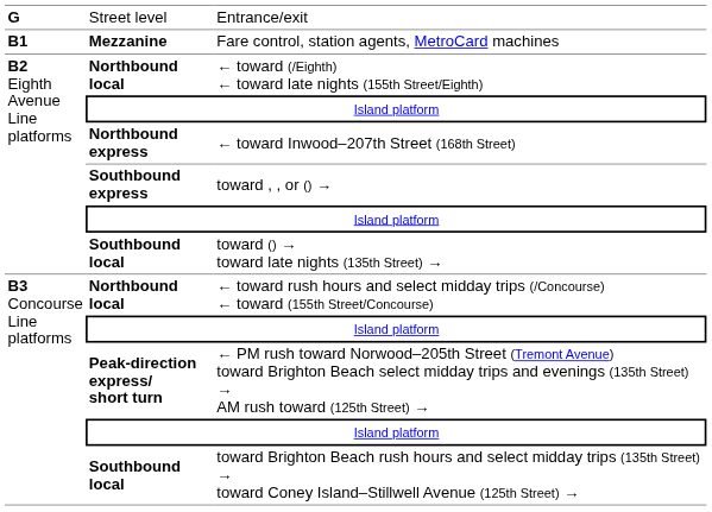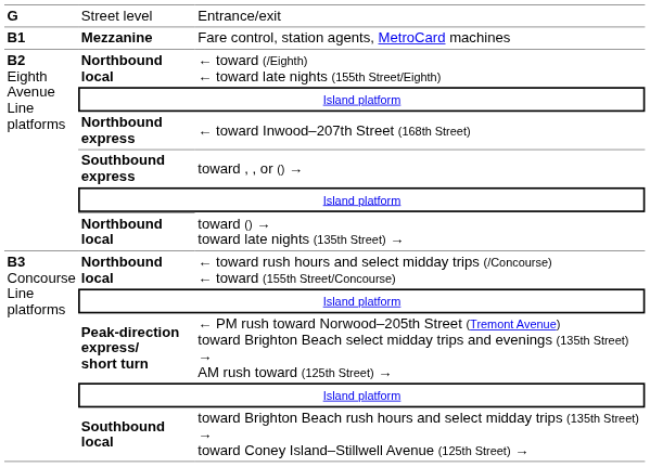toward () → toward late nights (135th Street) → | column 2: Southbound local -> Northbound local
